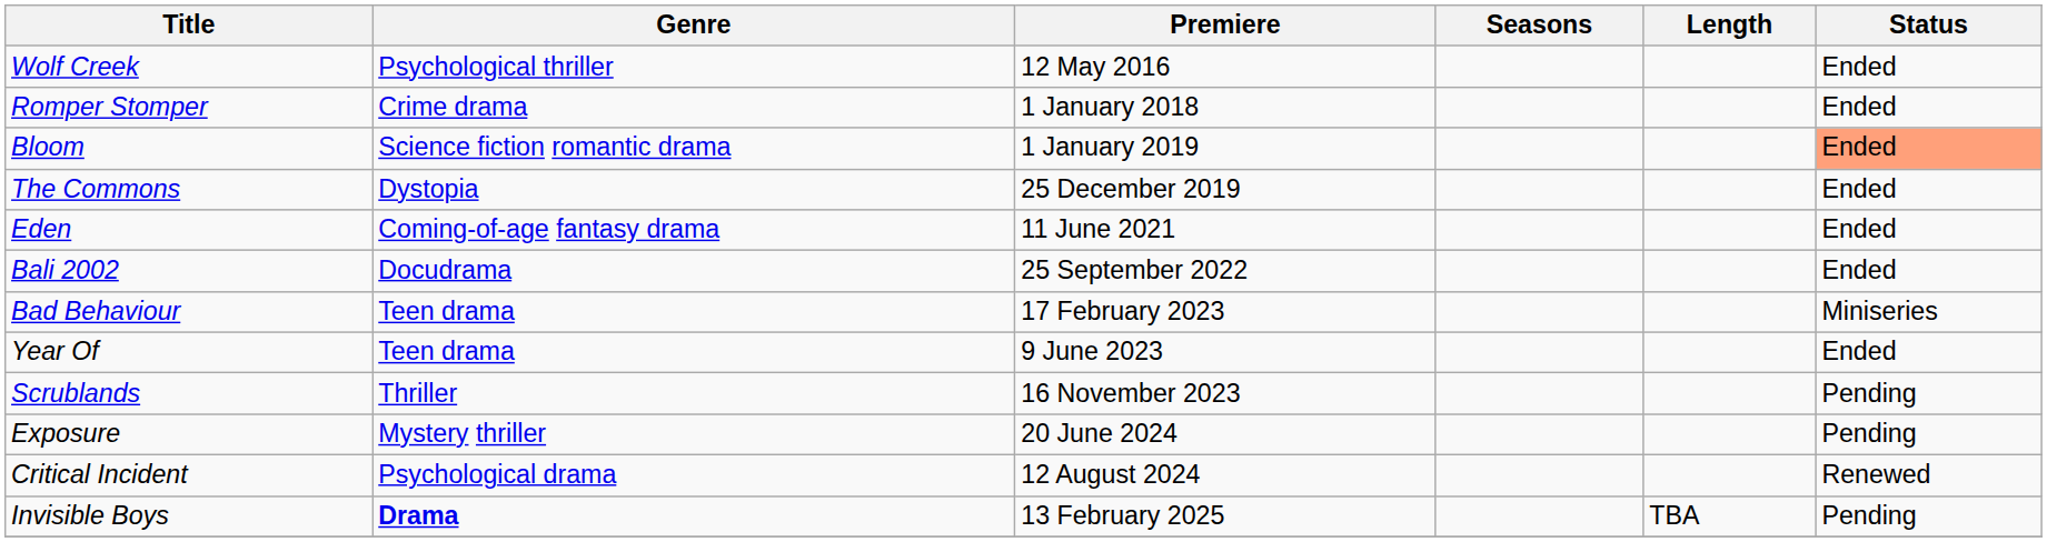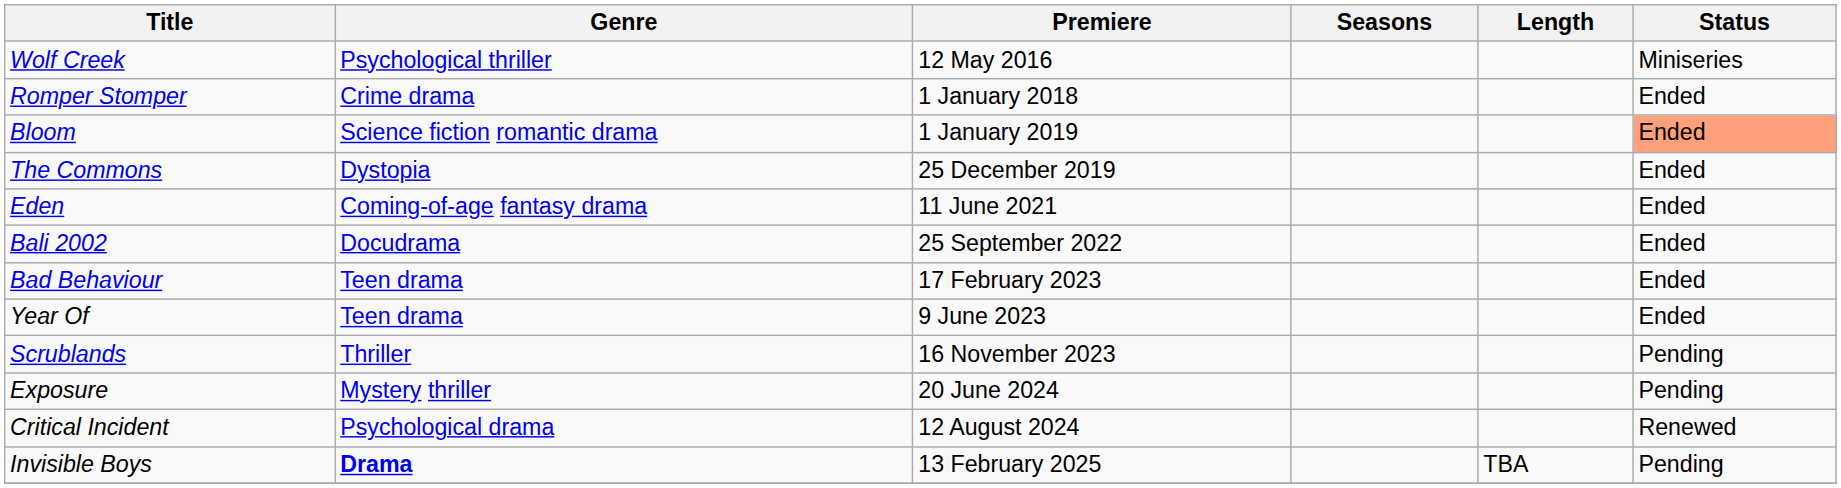Wolf Creek | Status: Ended -> Miniseries
Bad Behaviour | Status: Miniseries -> Ended
